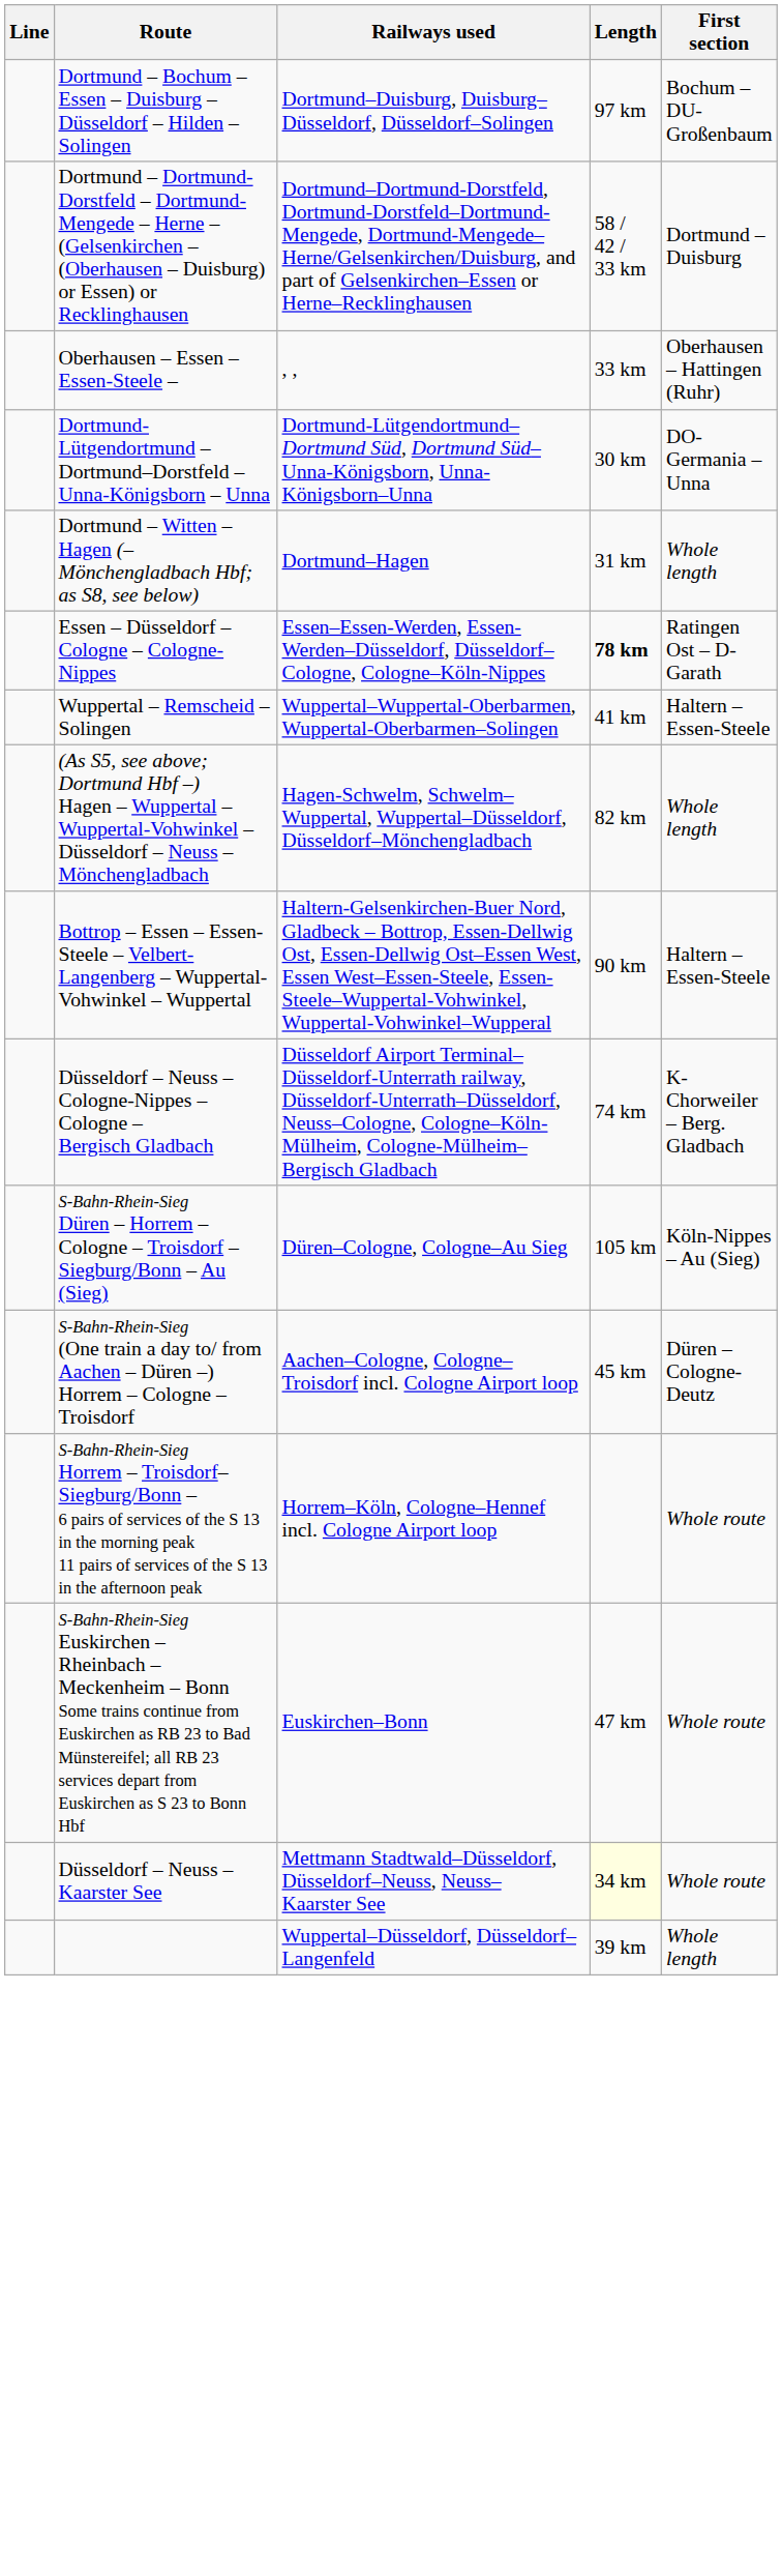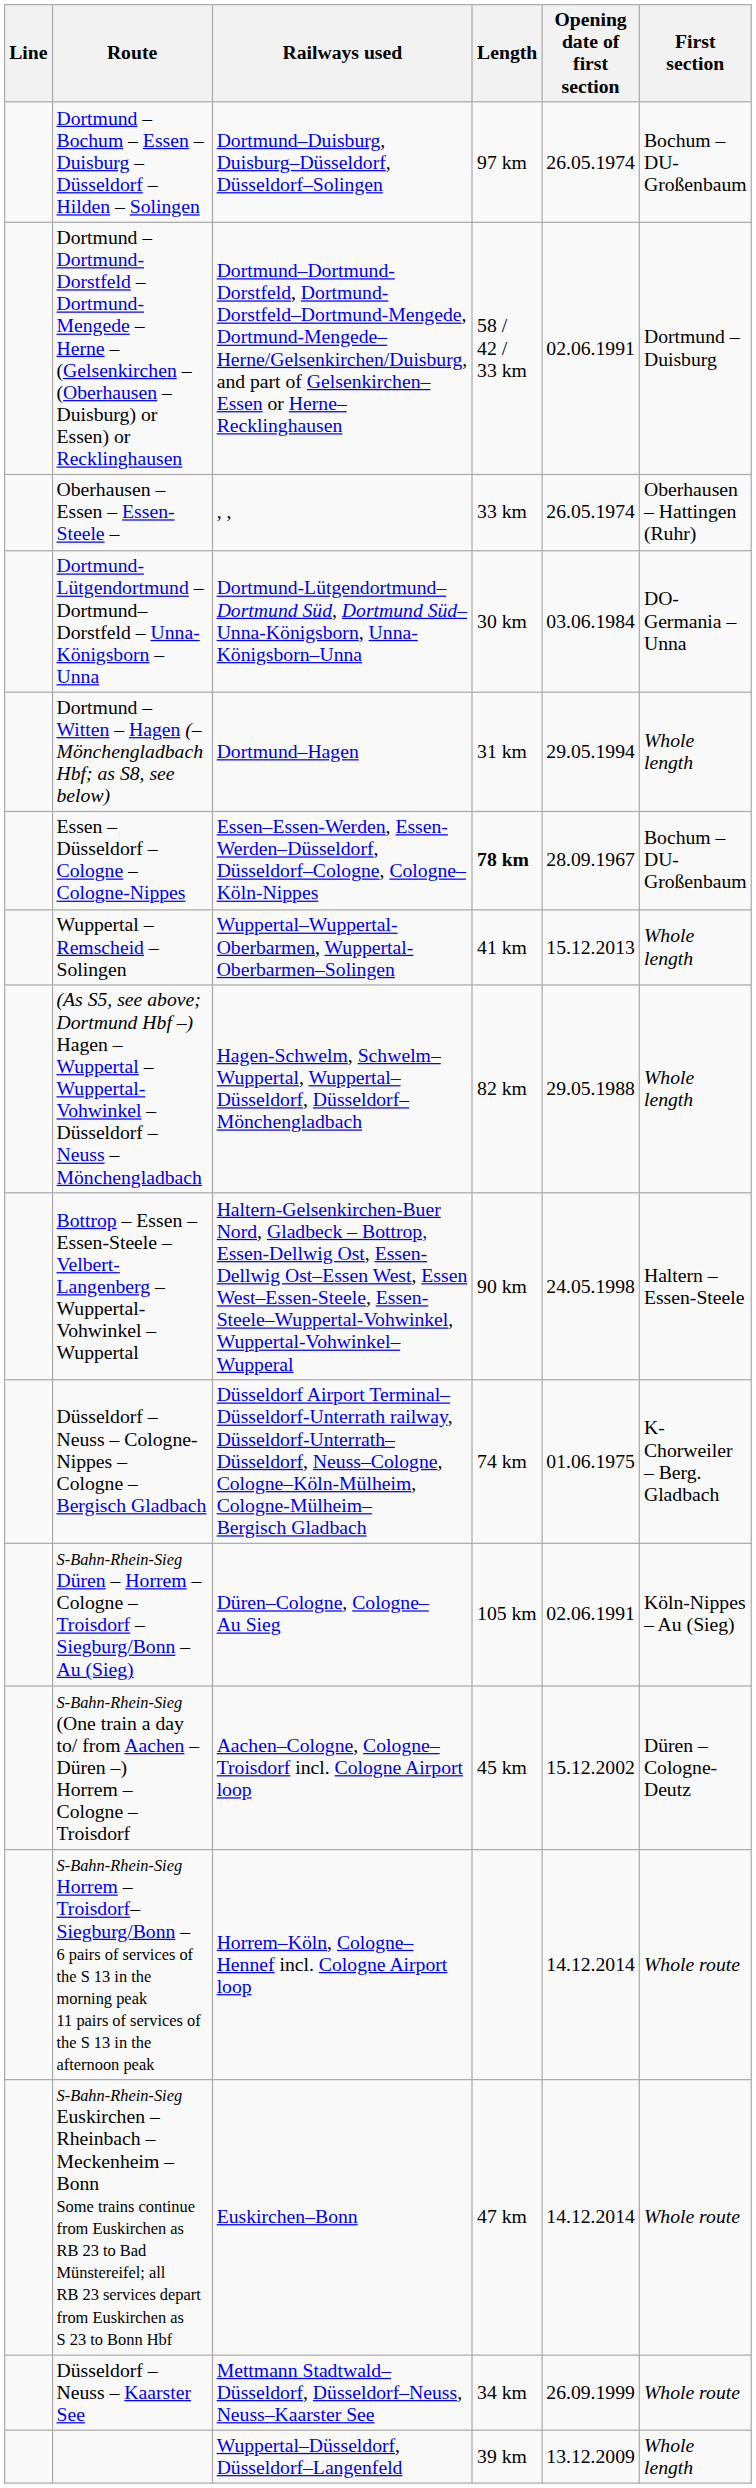+ column: Opening date of first section | 26.05.1974 | 02.06.1991 | 26.05.1974 | 03.06.1984 | 29.05.1994 | 28.09.1967 | 15.12.2013 | 29.05.1988 | 24.05.1998 | 01.06.1975 | 02.06.1991 | 15.12.2002 | 14.12.2014 | 14.12.2014 | 26.09.1999 | 13.12.2009
Essen – Düsseldorf – Cologne – Cologne-Nippes | First section: Ratingen Ost – D-Garath -> Bochum – DU-Großenbaum
Wuppertal – Remscheid – Solingen | First section: Haltern – Essen-Steele -> Whole length
Düsseldorf – Neuss – Kaarster See | Length: lightyellow background -> no background
